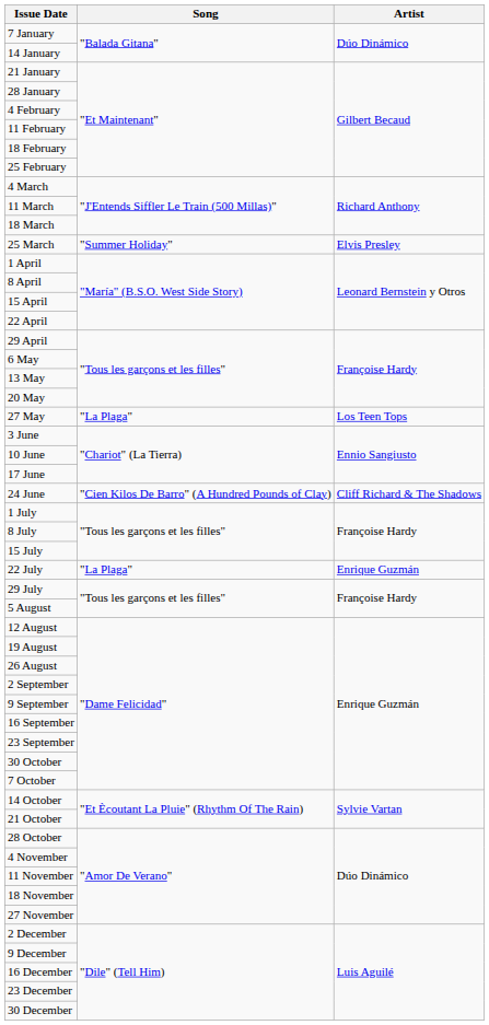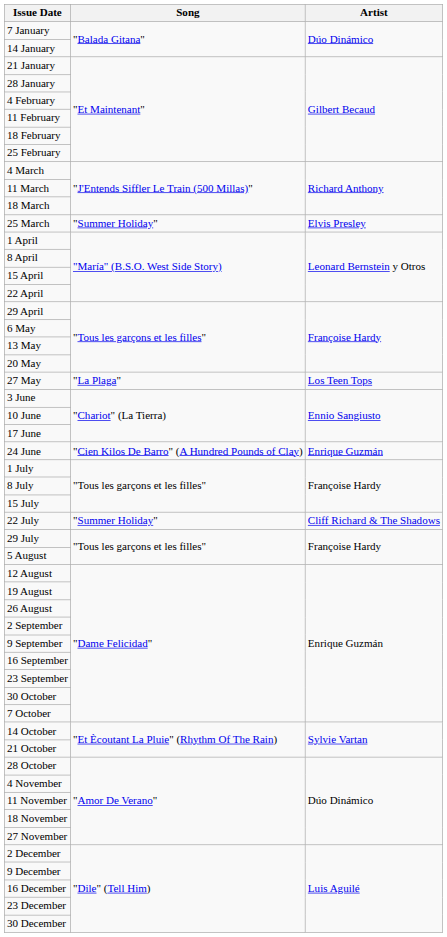24 June | Artist: Cliff Richard & The Shadows -> Enrique Guzmán
22 July | Song: "La Plaga" -> "Summer Holiday"
22 July | Artist: Enrique Guzmán -> Cliff Richard & The Shadows
